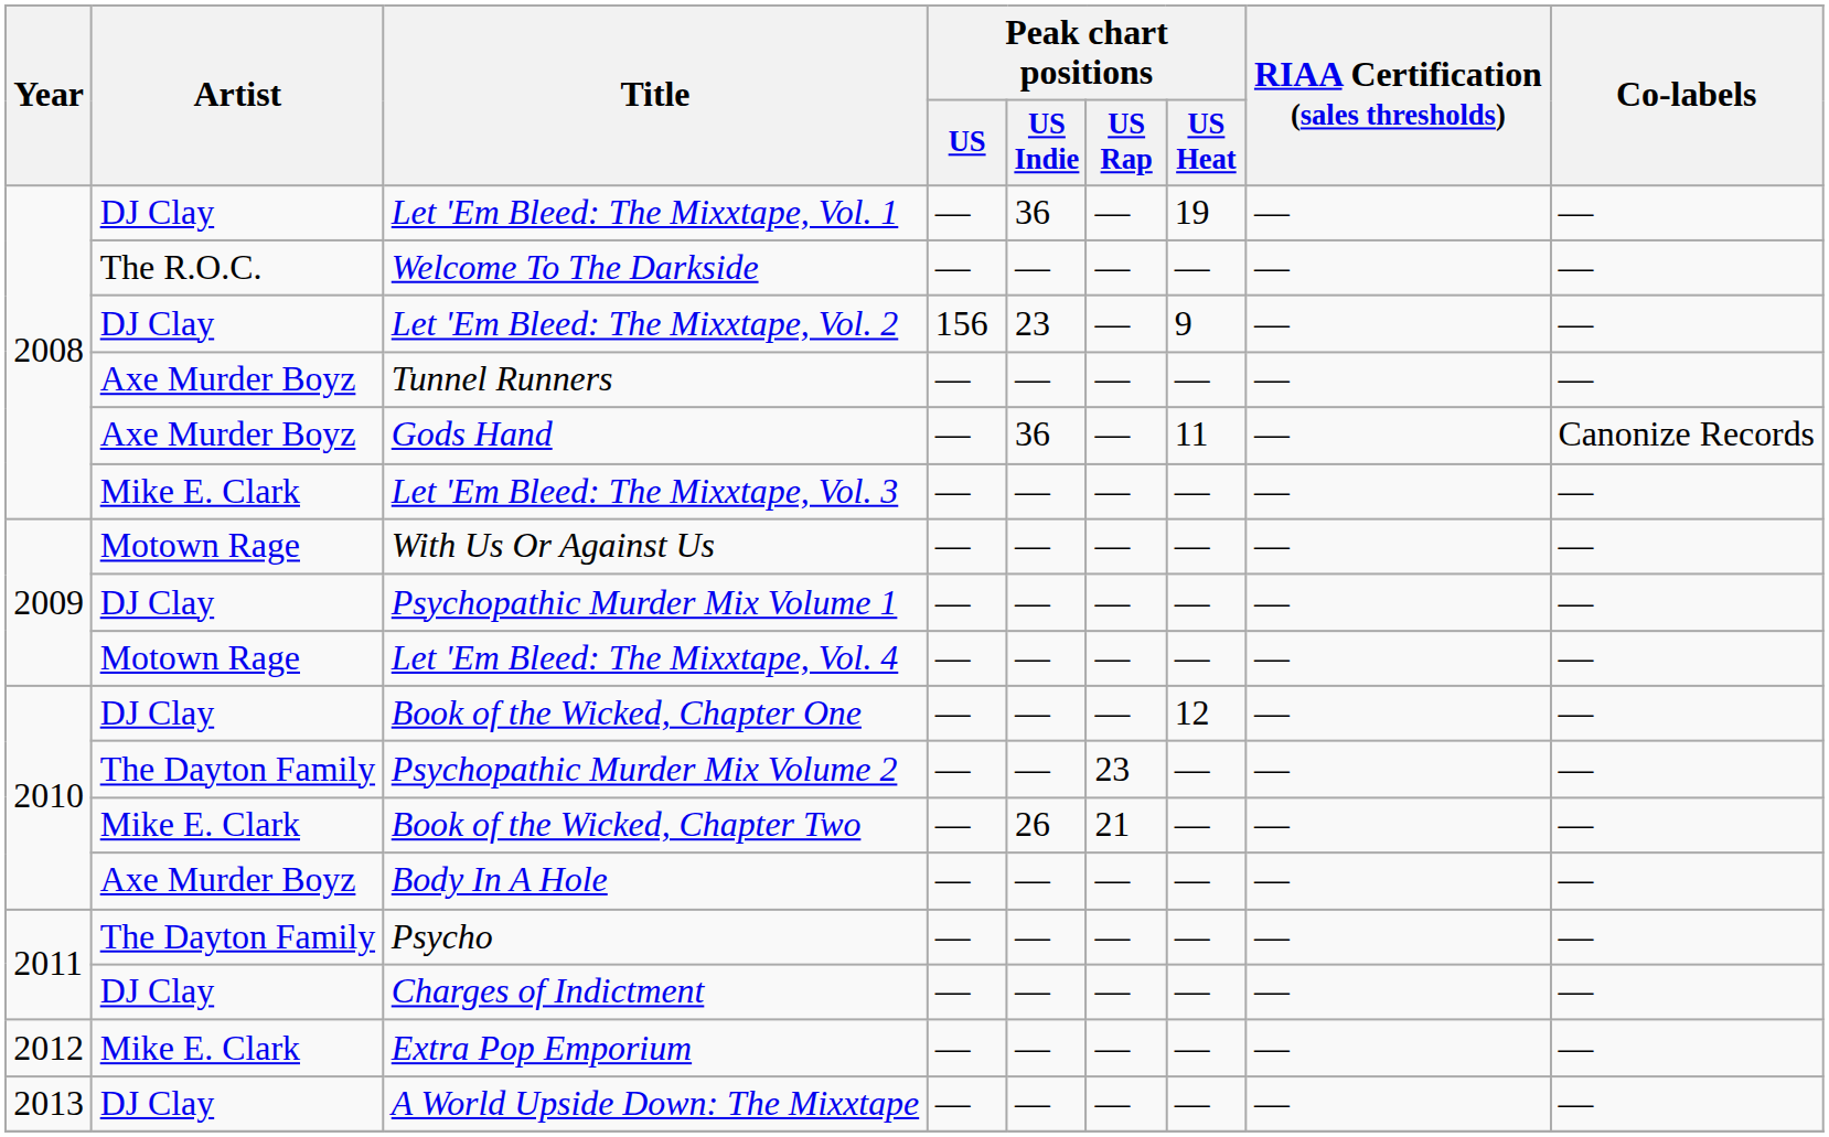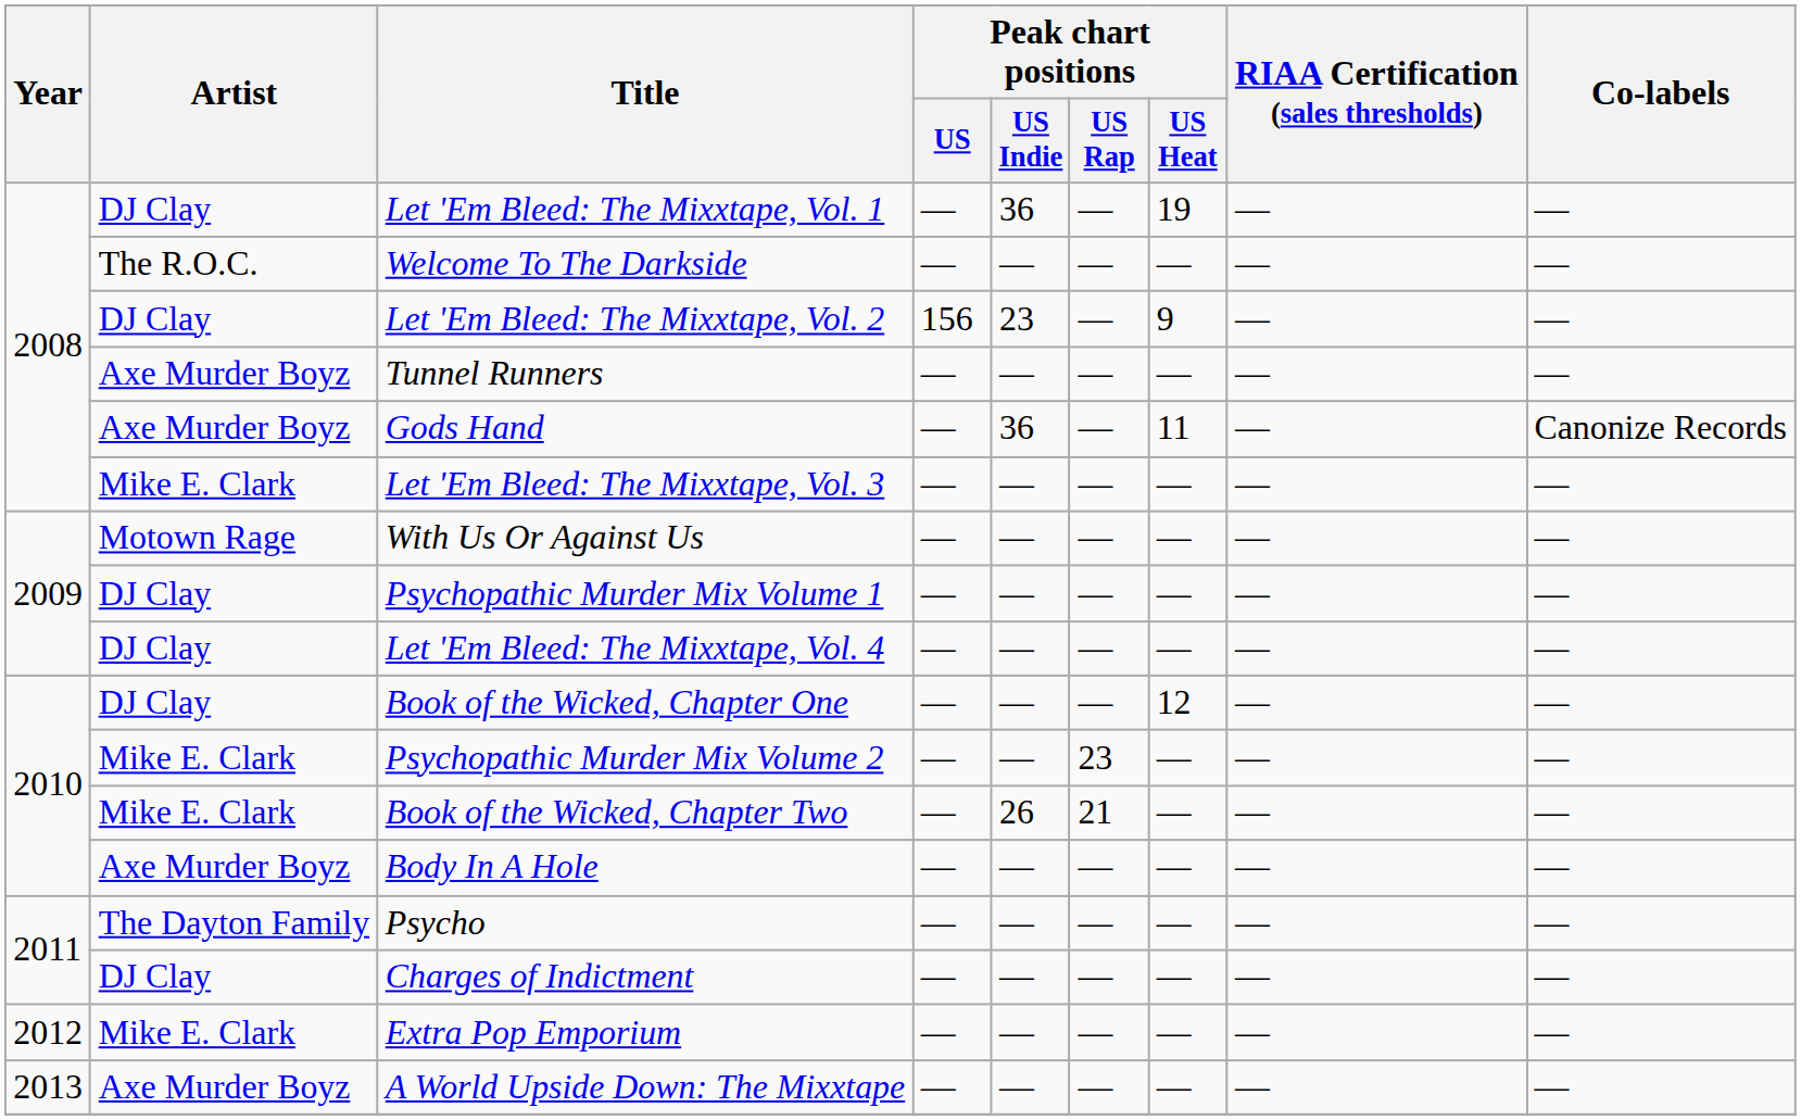Let 'Em Bleed: The Mixxtape, Vol. 4 | Artist: Motown Rage -> DJ Clay
Psychopathic Murder Mix Volume 2 | Artist: The Dayton Family -> Mike E. Clark
A World Upside Down: The Mixxtape | Artist: DJ Clay -> Axe Murder Boyz
